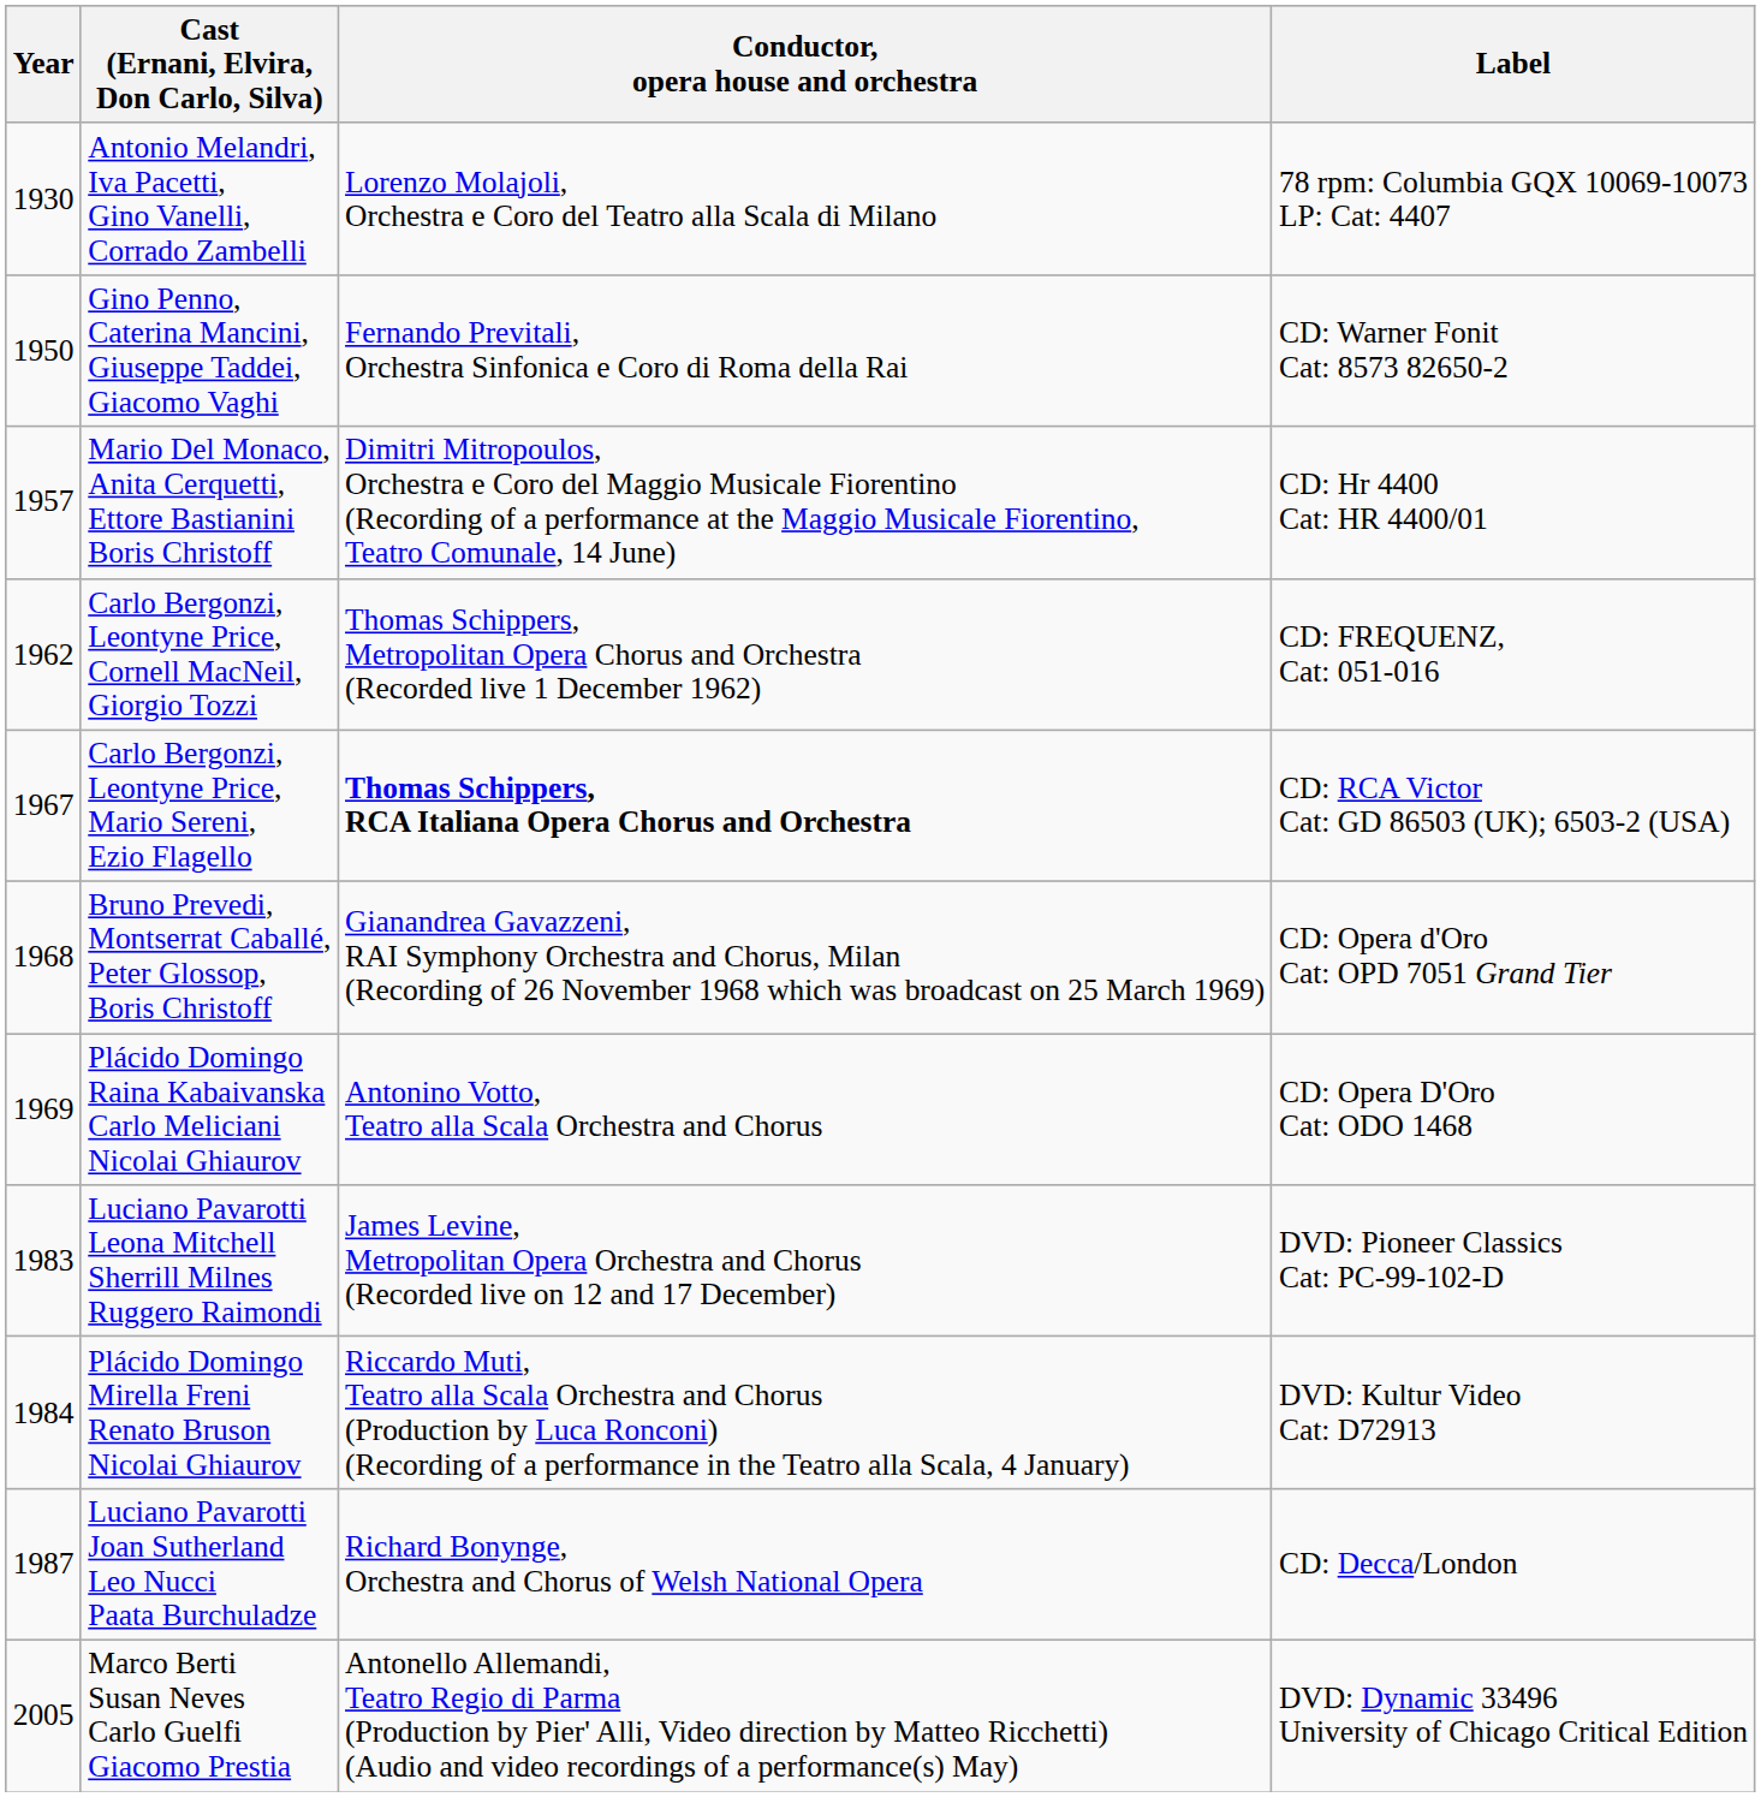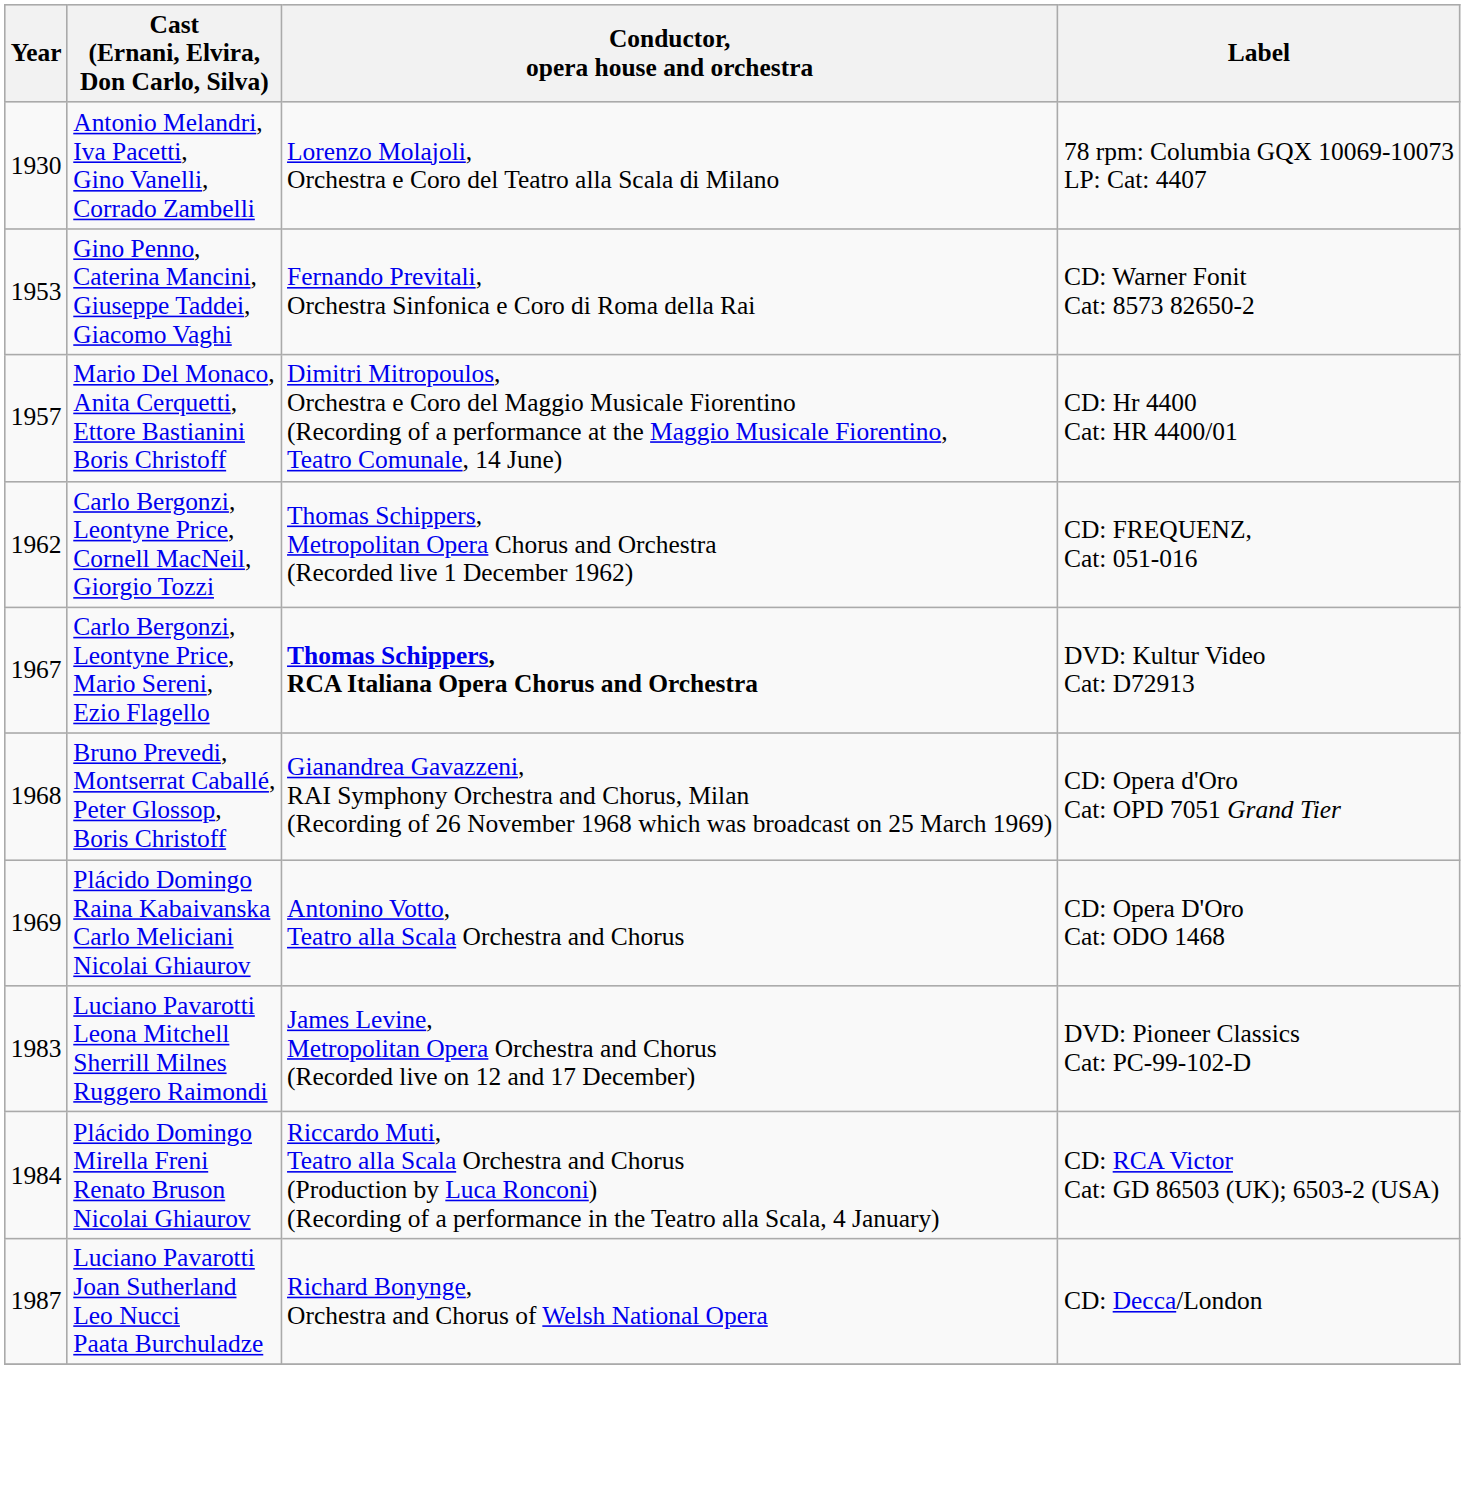Gino Penno, Caterina Mancini, Giuseppe Taddei, Giacomo Vaghi | Year: 1950 -> 1953
Carlo Bergonzi, Leontyne Price, Mario Sereni, Ezio Flagello | Label: CD: RCA Victor Cat: GD 86503 (UK); 6503-2 (USA) -> DVD: Kultur Video Cat: D72913
Plácido Domingo Mirella Freni Renato Bruson Nicolai Ghiaurov | Label: DVD: Kultur Video Cat: D72913 -> CD: RCA Victor Cat: GD 86503 (UK); 6503-2 (USA)
- row: 2005 | Marco Berti Susan Neves Carlo Guelfi Giacomo Prestia | Antonello Allemandi, Teatro Regio di Parma (Production by Pier' Alli, Video direction by Matteo Ricchetti) (Audio and video recordings of a performance(s) May) | DVD: Dynamic 33496 University of Chicago Critical Edition
